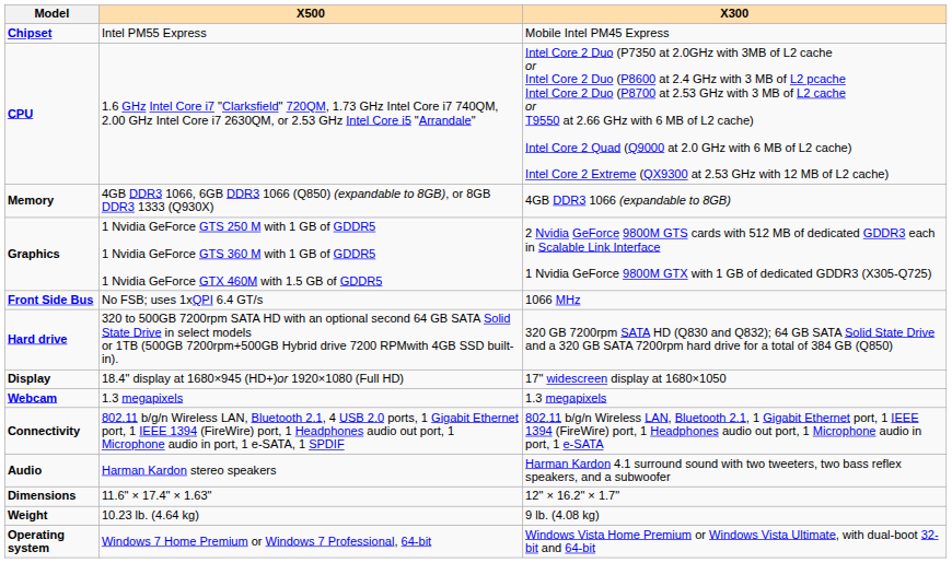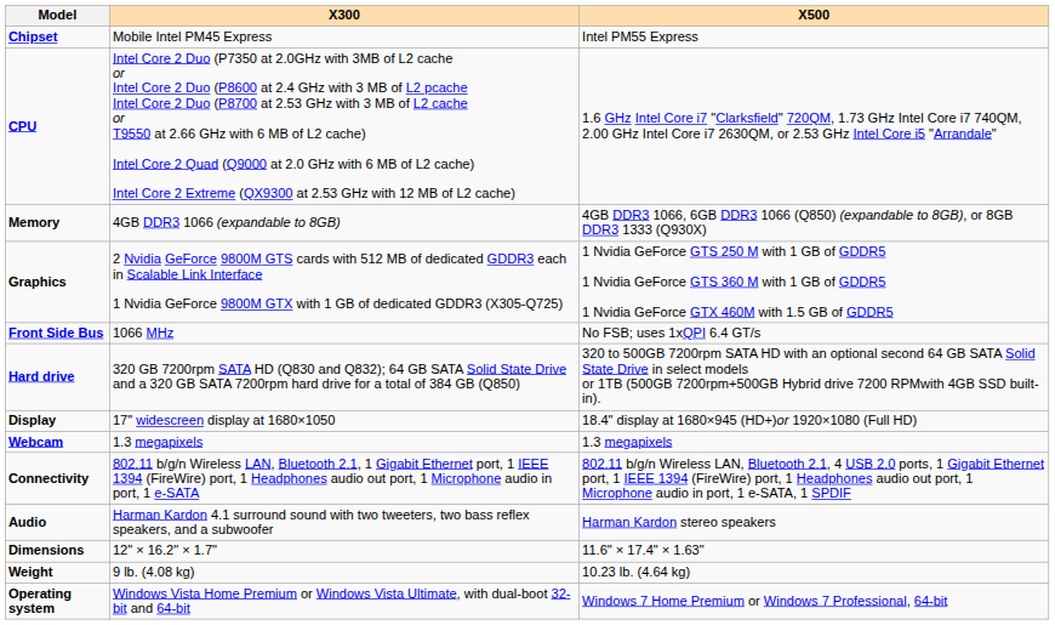columns swapped: X300 <-> X500
